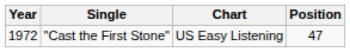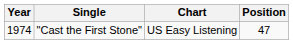"Cast the First Stone" | Year: 1972 -> 1974
